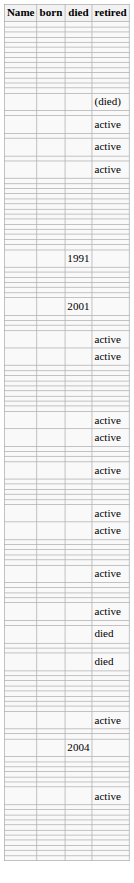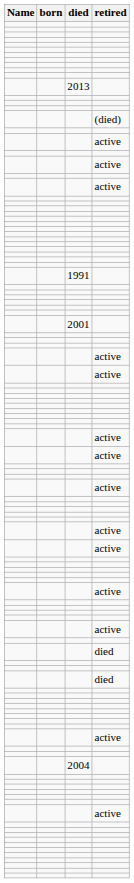+ row: 2013
